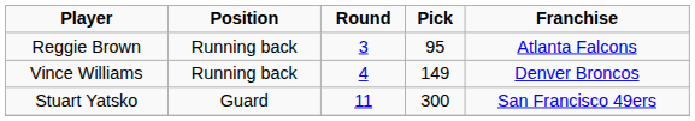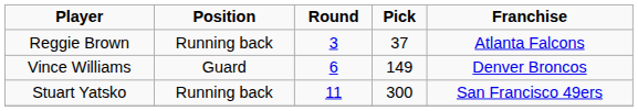Reggie Brown | Pick: 95 -> 37
Vince Williams | Position: Running back -> Guard
Vince Williams | Round: 4 -> 6
Stuart Yatsko | Position: Guard -> Running back
